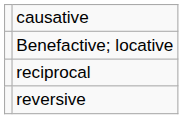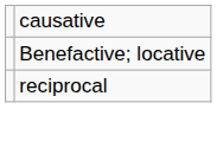- row: reversive
